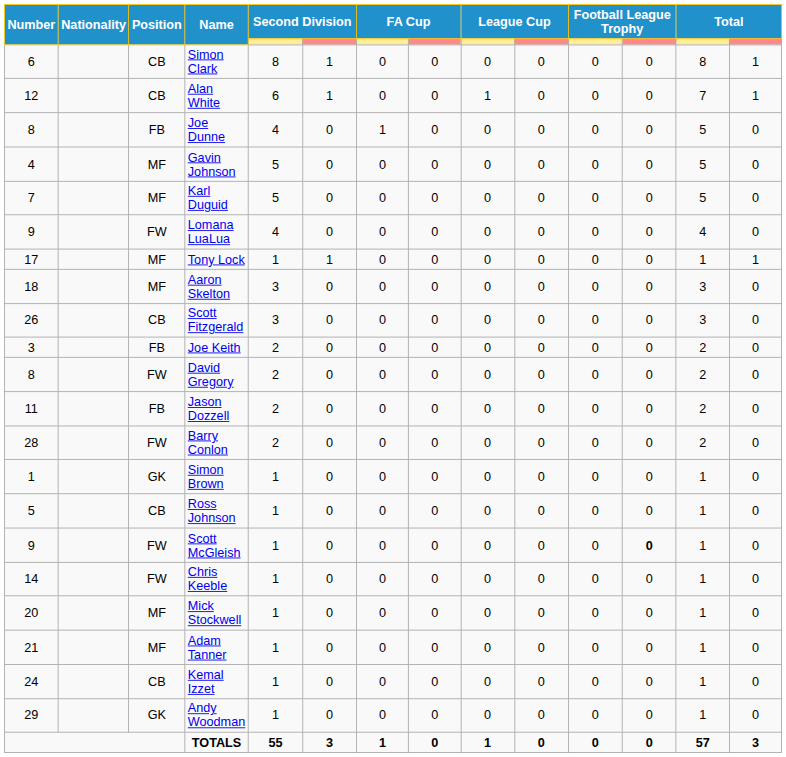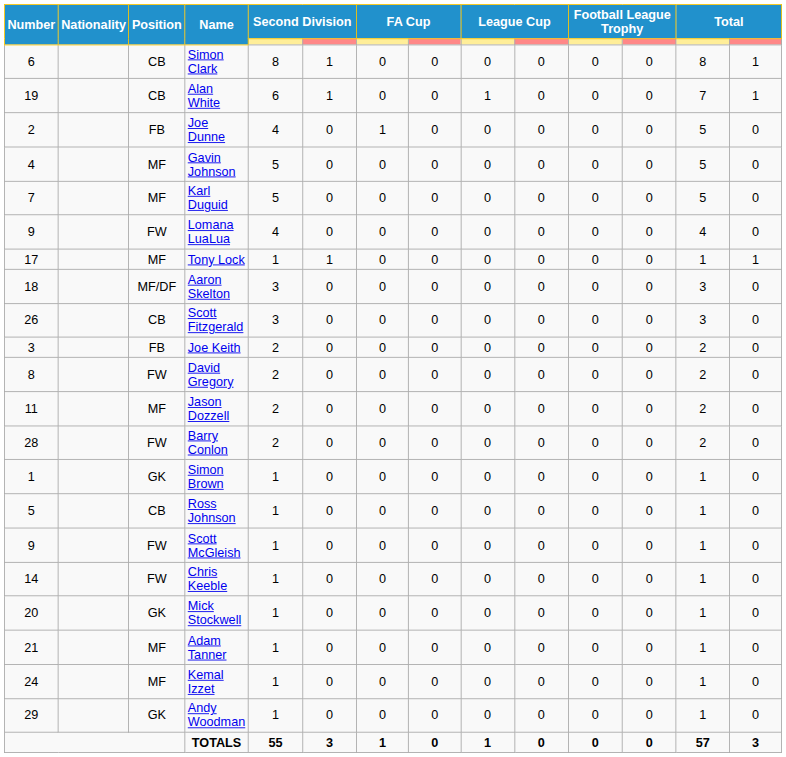Alan White | Number: 12 -> 19
Joe Dunne | Number: 8 -> 2
Aaron Skelton | Position: MF -> MF/DF
Jason Dozzell | Position: FB -> MF
Scott McGleish | column 12: bold -> normal
Mick Stockwell | Position: MF -> GK
Kemal Izzet | Position: CB -> MF
